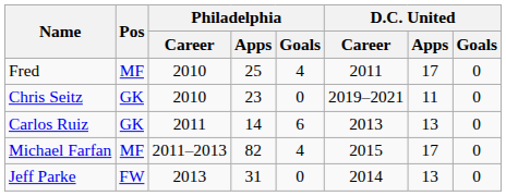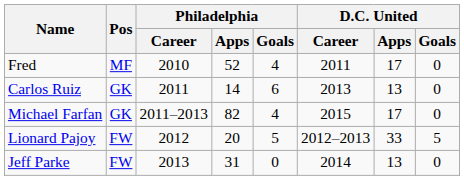Fred | Philadelphia / Apps: 25 -> 52
- row: Chris Seitz | GK | 2010 | 23 | 0 | 2019–2021 | 11 | 0
Michael Farfan | Pos: MF -> GK
+ row: Lionard Pajoy | FW | 2012 | 20 | 5 | 2012–2013 | 33 | 5
